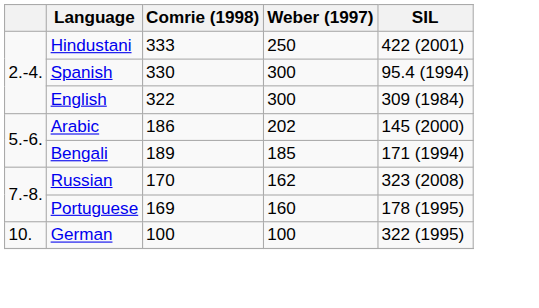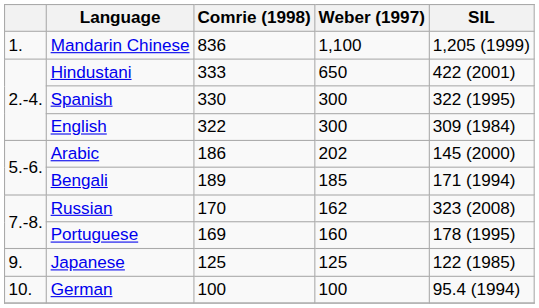+ row: 1. | Mandarin Chinese | 836 | 1,100 | 1,205 (1999)
Hindustani | Weber (1997): 250 -> 650
Spanish | SIL: 95.4 (1994) -> 322 (1995)
+ row: 9. | Japanese | 125 | 125 | 122 (1985)
German | SIL: 322 (1995) -> 95.4 (1994)
